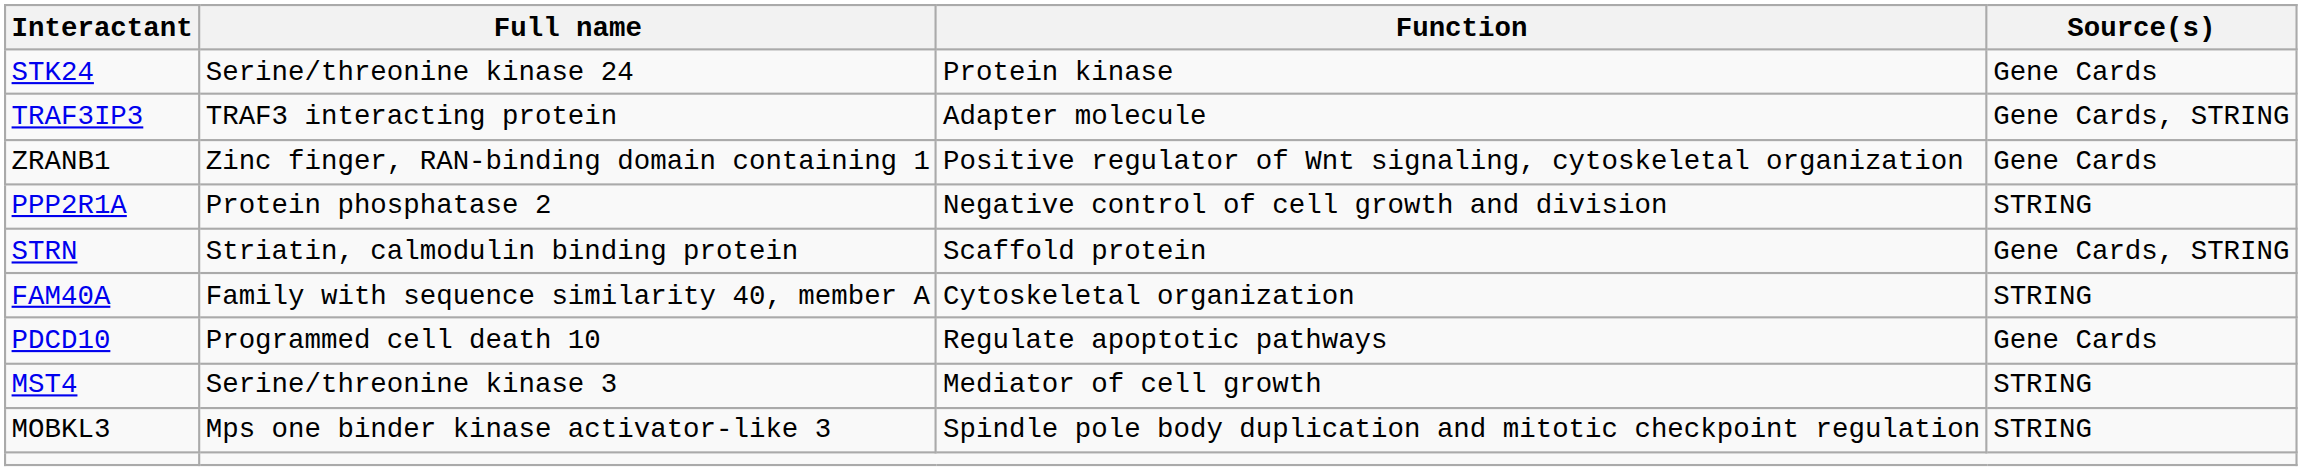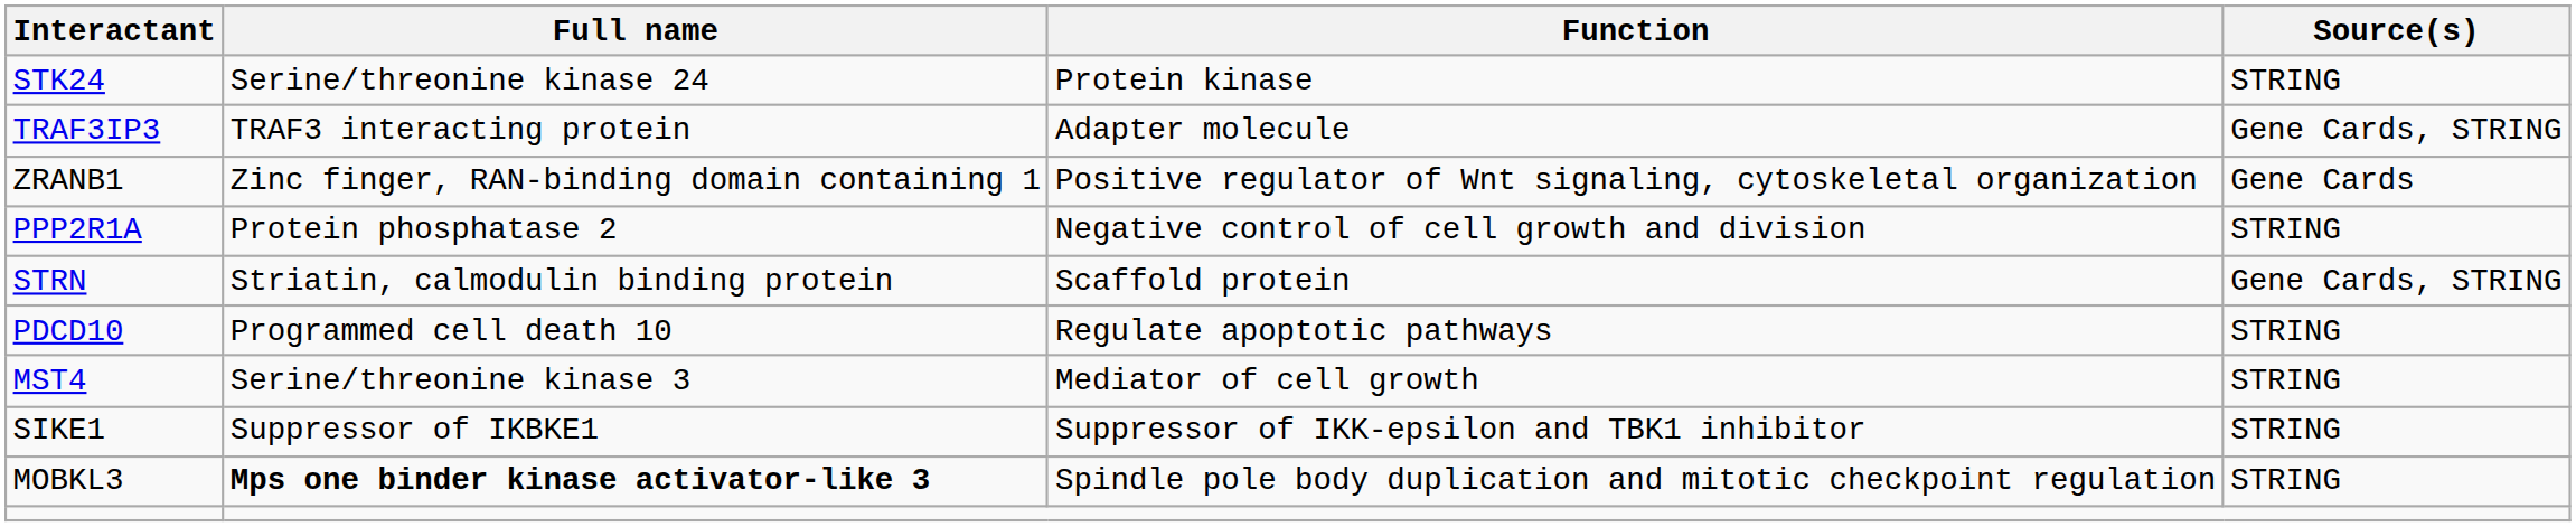STK24 | Source(s): Gene Cards -> STRING
- row: FAM40A | Family with sequence similarity 40, member A | Cytoskeletal organization | STRING
PDCD10 | Source(s): Gene Cards -> STRING
+ row: SIKE1 | Suppressor of IKBKE1 | Suppressor of IKK-epsilon and TBK1 inhibitor | STRING
MOBKL3 | Full name: normal -> bold
